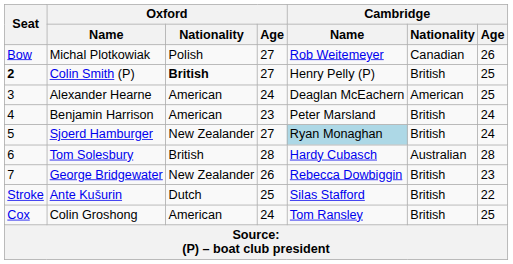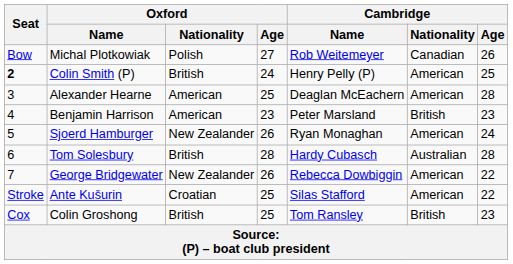Colin Smith (P) | Oxford / Nationality: bold -> normal
Colin Smith (P) | Oxford / Age: 27 -> 24
Colin Smith (P) | Cambridge / Nationality: British -> American
Alexander Hearne | Oxford / Age: 24 -> 25
Alexander Hearne | Cambridge / Age: 25 -> 28
Benjamin Harrison | Cambridge / Age: 24 -> 23
Sjoerd Hamburger | Oxford / Age: 27 -> 26
Sjoerd Hamburger | Cambridge / Name: lightblue background -> no background
Sjoerd Hamburger | Cambridge / Nationality: British -> American
George Bridgewater | Cambridge / Nationality: British -> American
George Bridgewater | Cambridge / Age: 23 -> 22
Ante Kušurin | Oxford / Nationality: Dutch -> Croatian
Ante Kušurin | Cambridge / Nationality: British -> American
Colin Groshong | Oxford / Nationality: American -> British
Colin Groshong | Oxford / Age: 24 -> 25
Colin Groshong | Cambridge / Age: 25 -> 23
